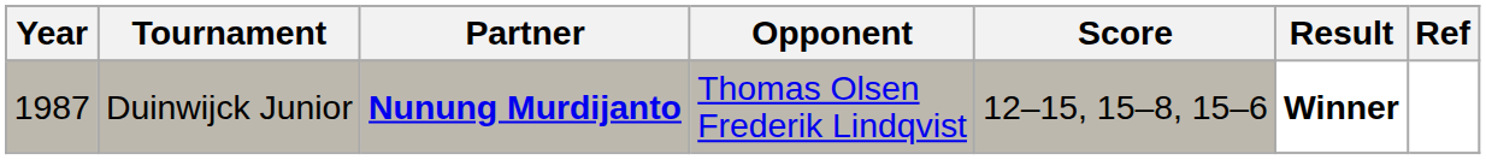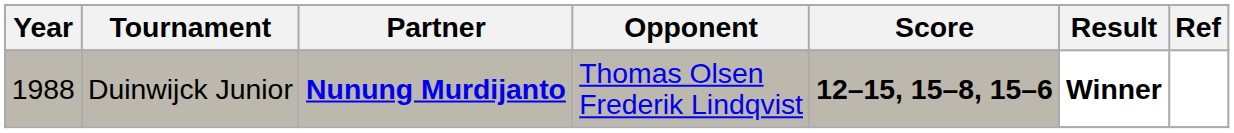Duinwijck Junior | Year: 1987 -> 1988
Duinwijck Junior | Score: normal -> bold
